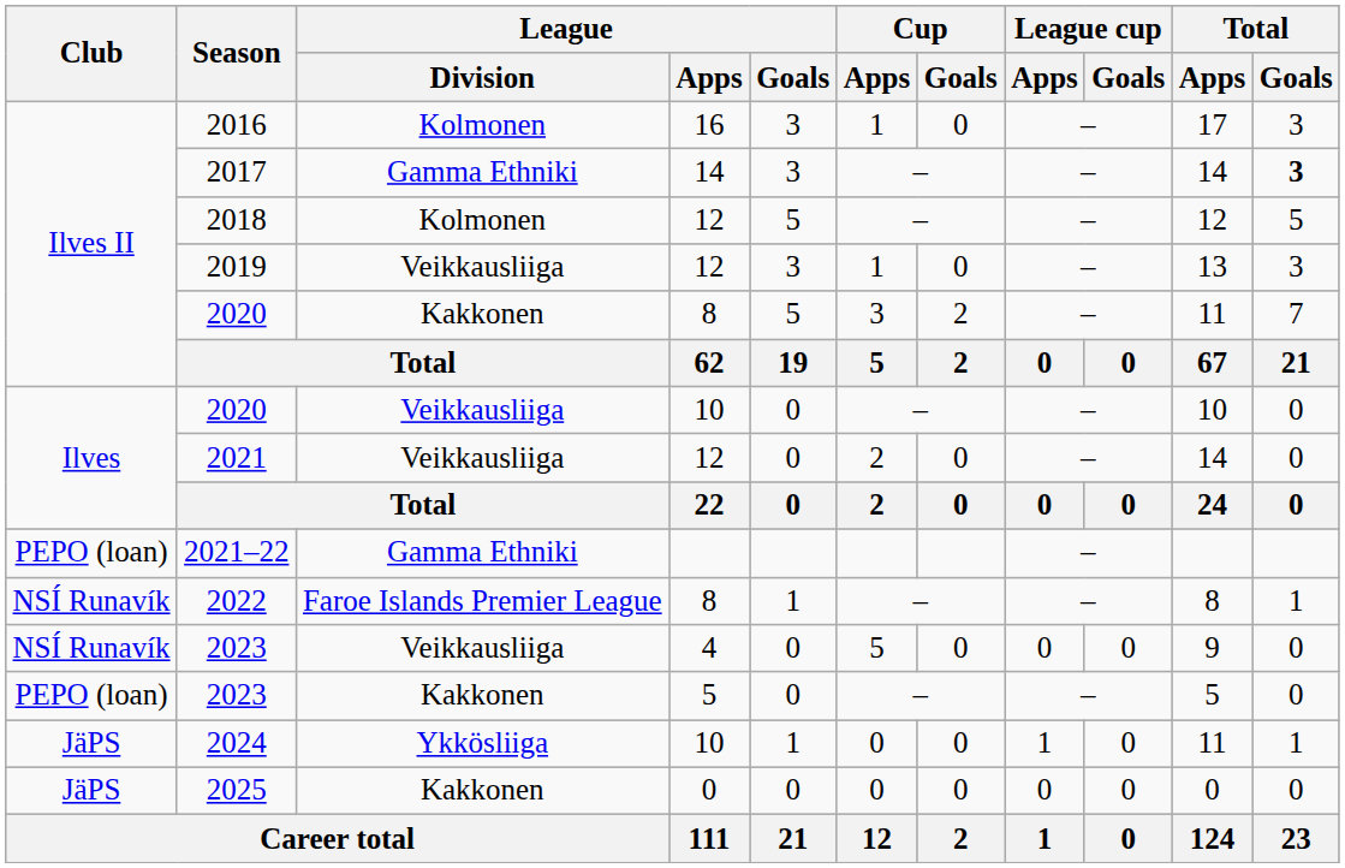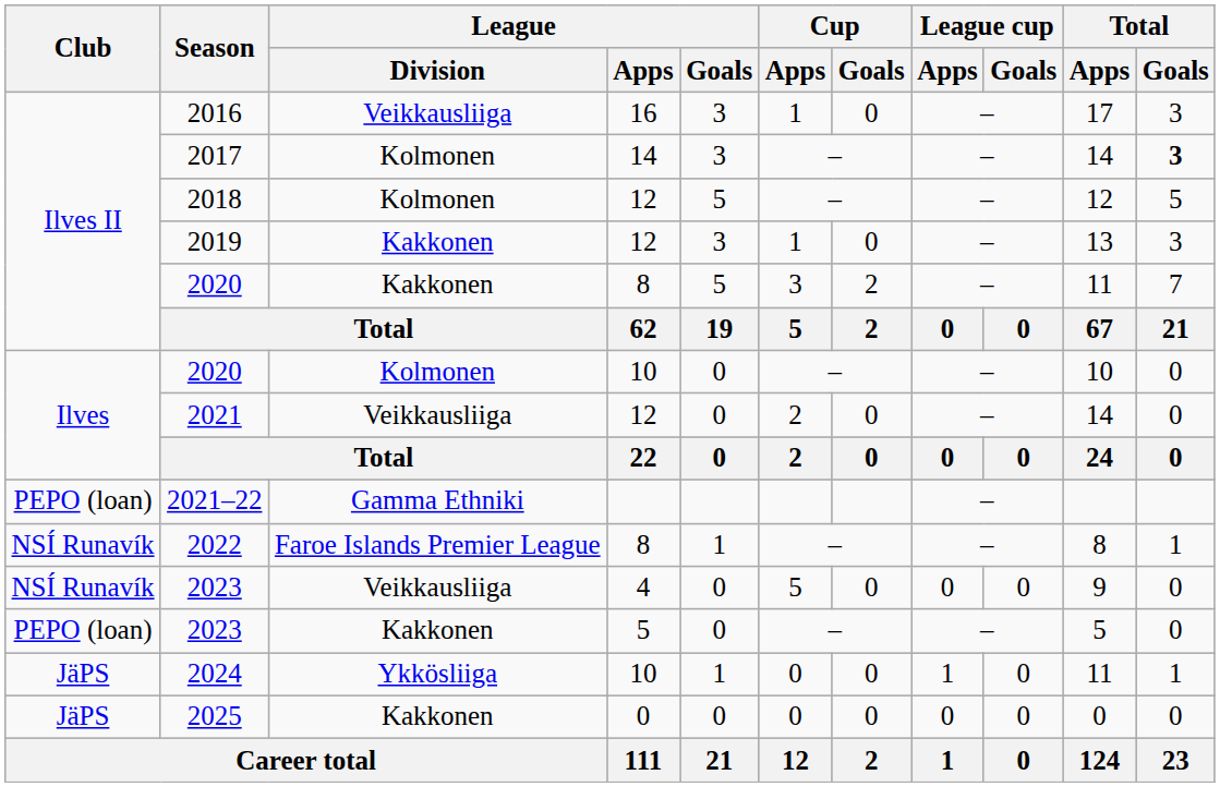2016 | League / Division: Kolmonen -> Veikkausliiga
2017 | League / Division: Gamma Ethniki -> Kolmonen
2019 | League / Division: Veikkausliiga -> Kakkonen
2020 / 10 | League / Division: Veikkausliiga -> Kolmonen
